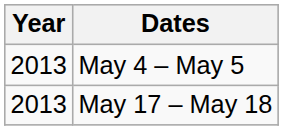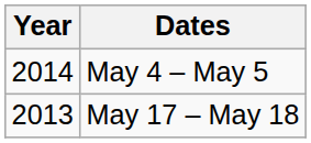May 4 – May 5 | Year: 2013 -> 2014
